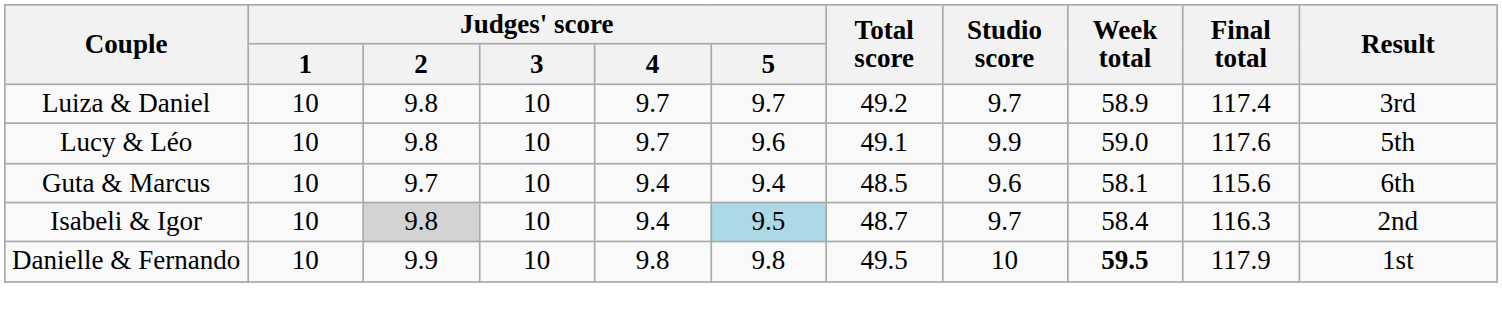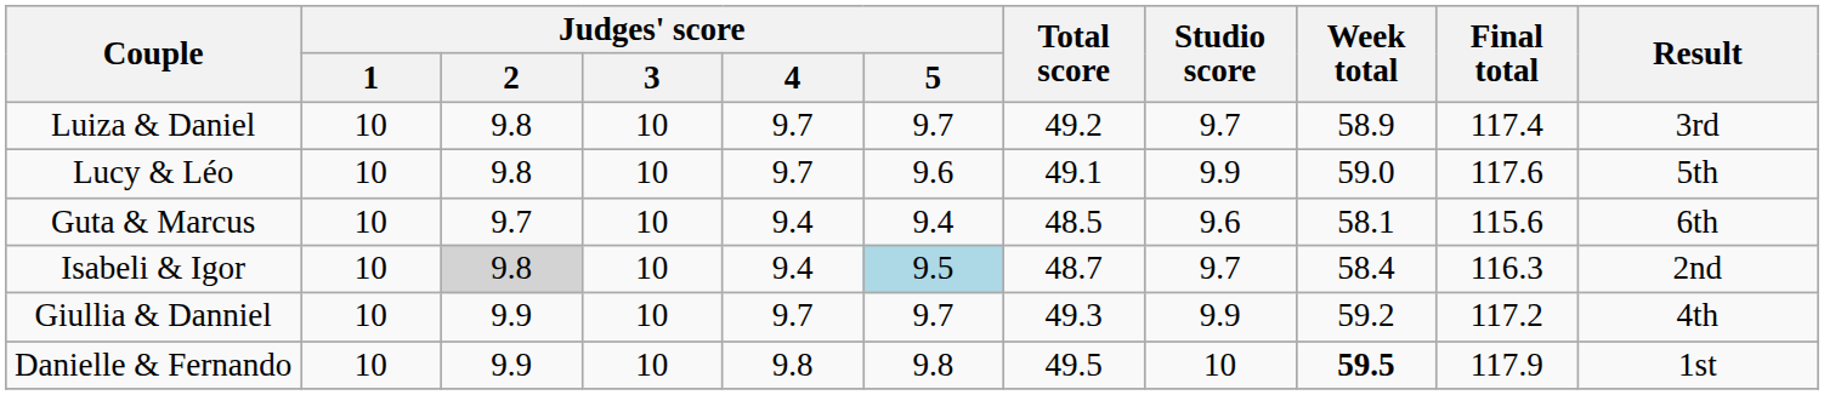+ row: Giullia & Danniel | 10 | 9.9 | 10 | 9.7 | 9.7 | 49.3 | 9.9 | 59.2 | 117.2 | 4th
